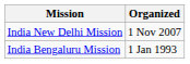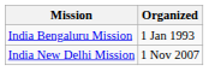rows swapped: India Bengaluru Mission <-> India New Delhi Mission
